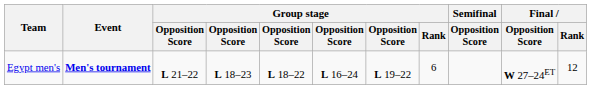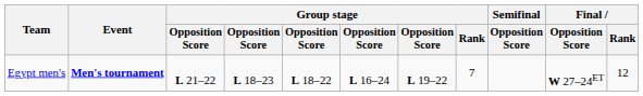Egypt men's | Group stage / Rank: 6 -> 7
